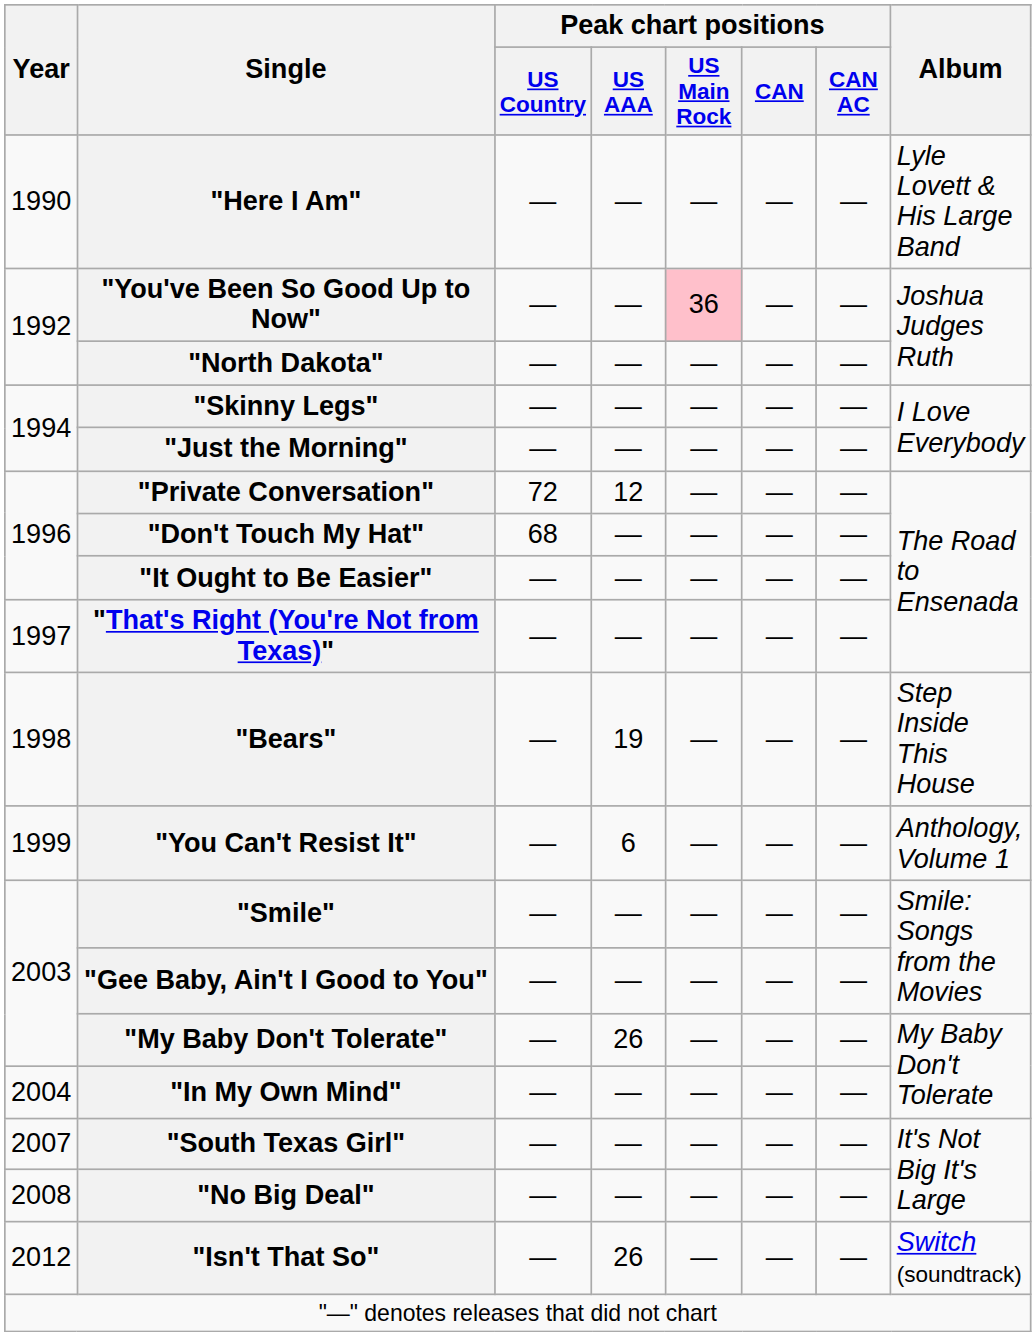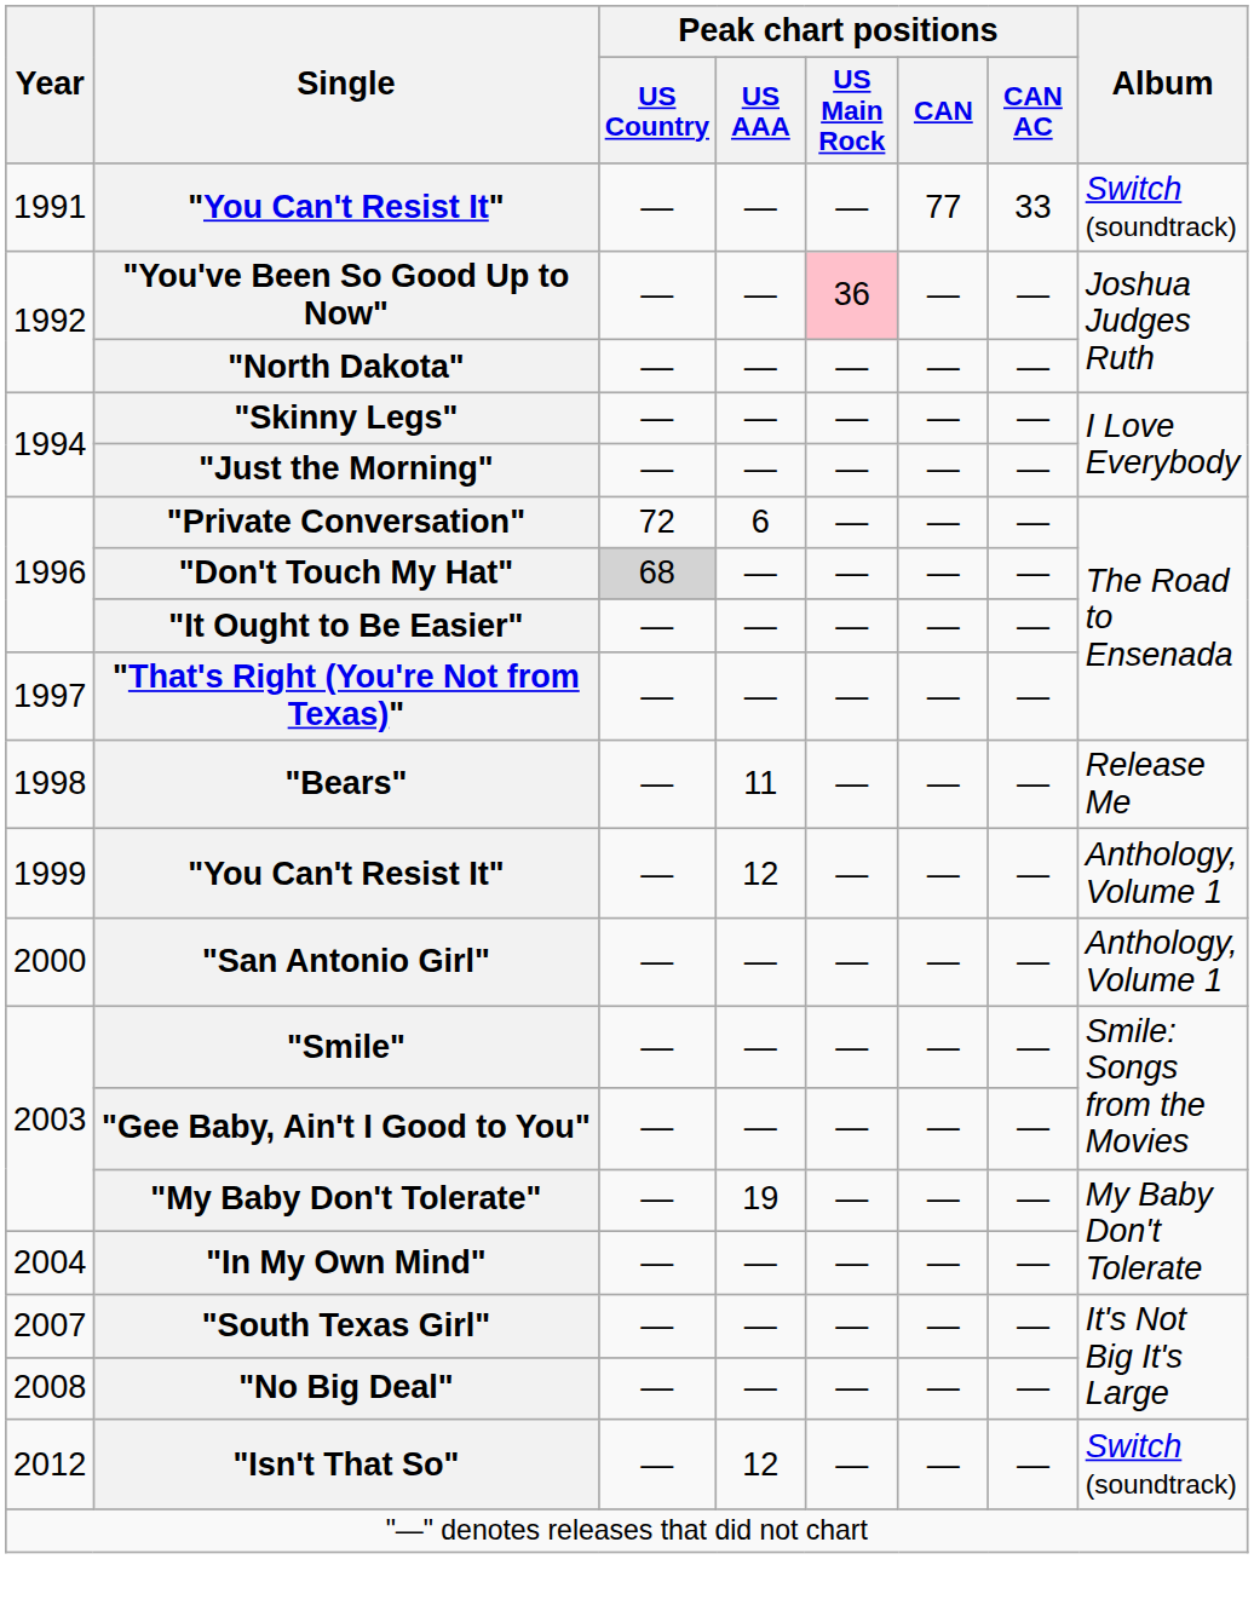- row: 1990 | "Here I Am" | — | — | — | — | — | Lyle Lovett & His Large Band
+ row: 1991 | "You Can't Resist It" | — | — | — | 77 | 33 | Switch (soundtrack)
"Private Conversation" | Peak chart positions / US AAA: 12 -> 6
"Don't Touch My Hat" | Peak chart positions / US Country: no background -> lightgrey background
"Bears" | Peak chart positions / US AAA: 19 -> 11
"Bears" | Album: Step Inside This House -> Release Me
1999 / "You Can't Resist It" | Peak chart positions / US AAA: 6 -> 12
+ row: 2000 | "San Antonio Girl" | — | — | — | — | — | Anthology, Volume 1
"My Baby Don't Tolerate" | Peak chart positions / US AAA: 26 -> 19
"Isn't That So" | Peak chart positions / US AAA: 26 -> 12
